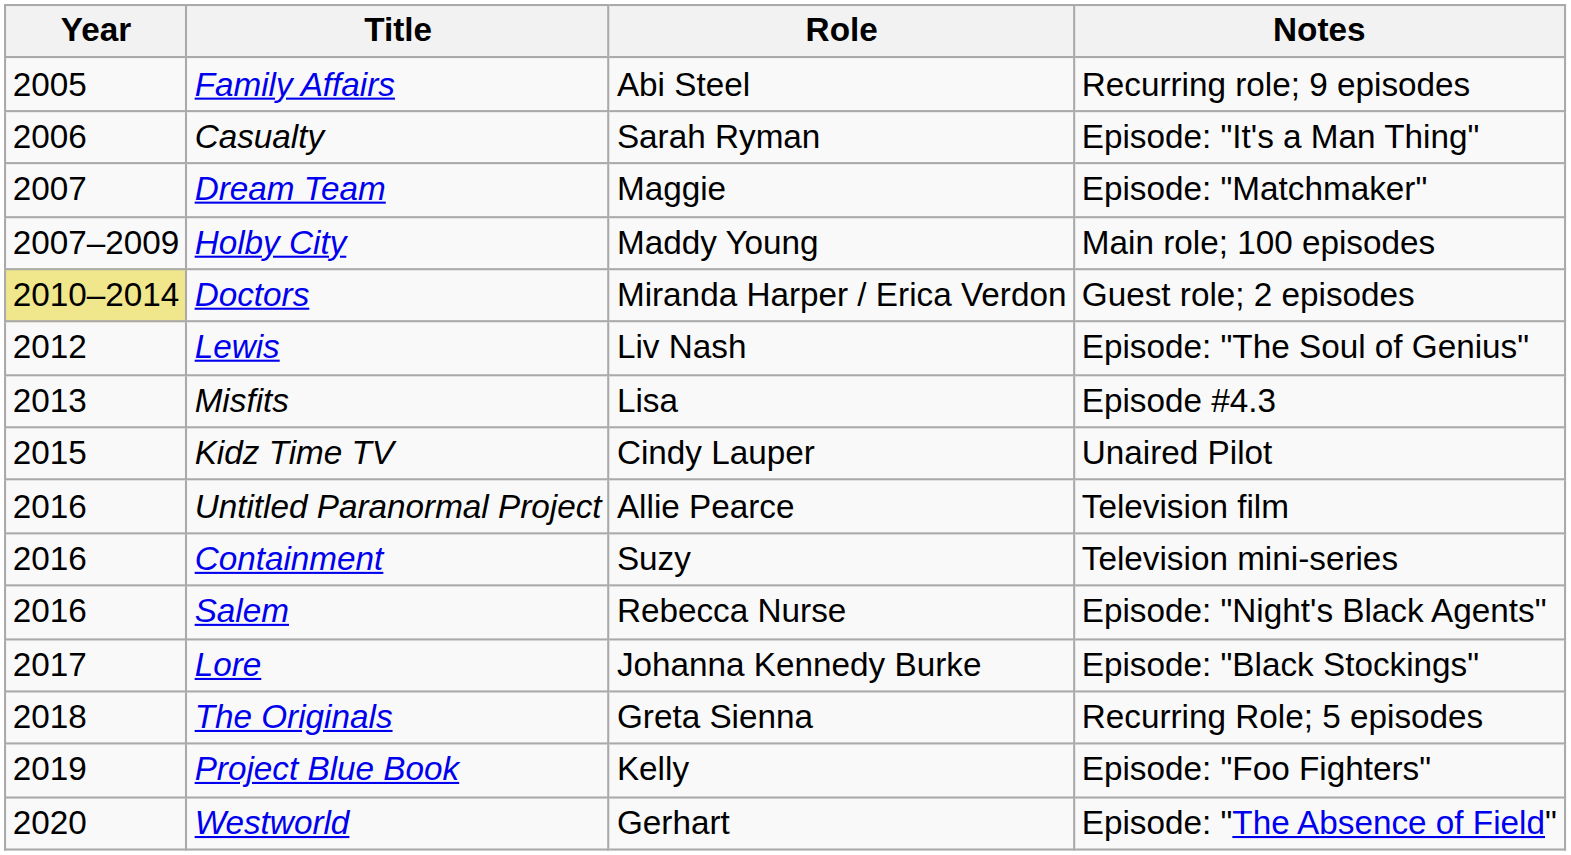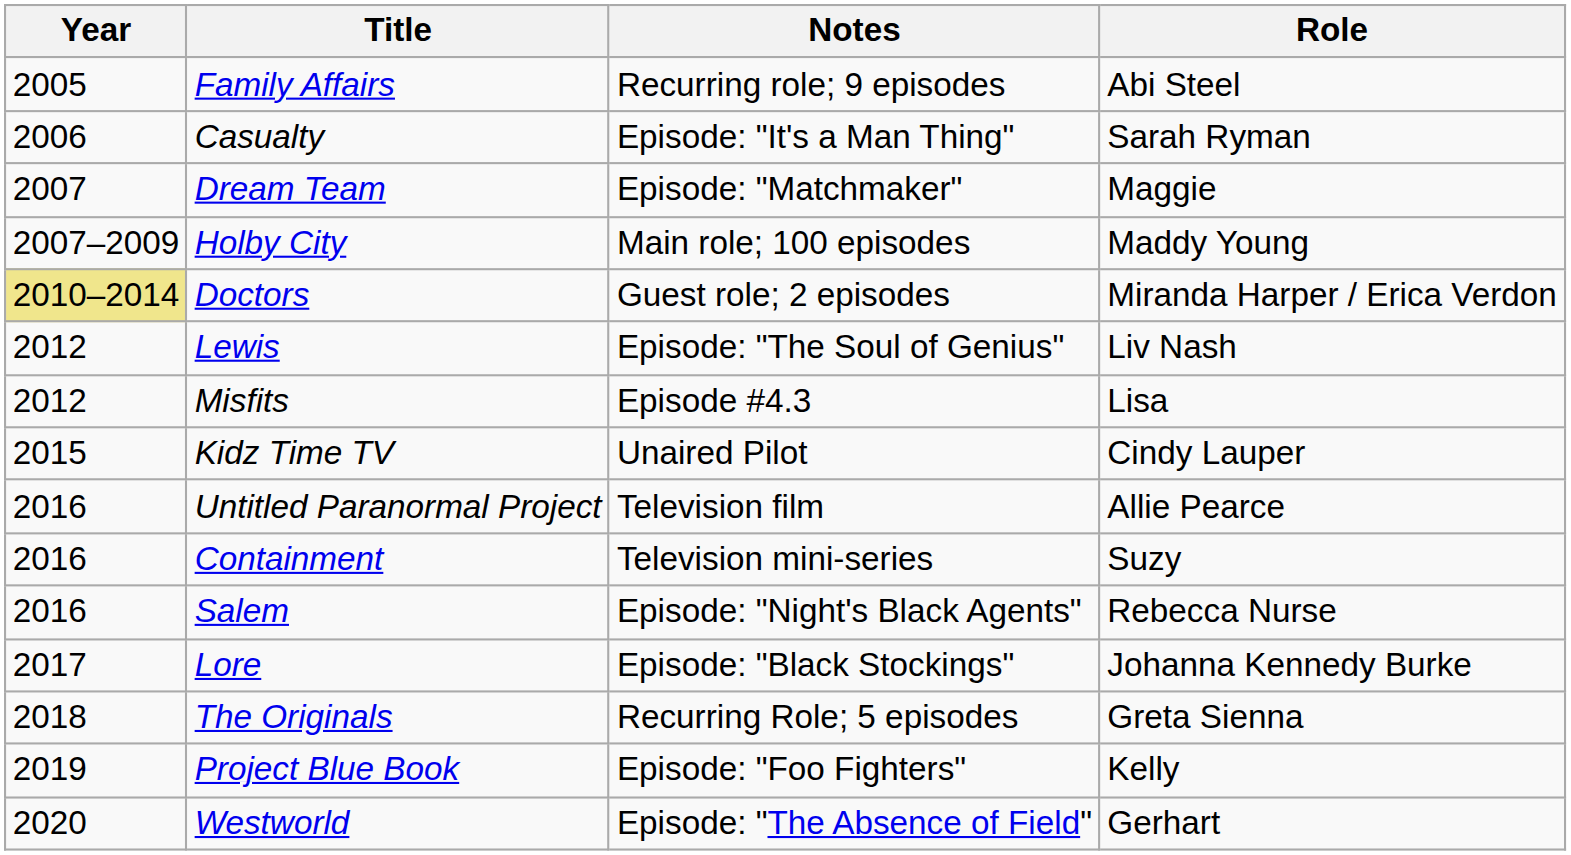columns swapped: Role <-> Notes
Misfits | Year: 2013 -> 2012
